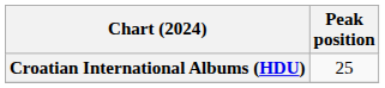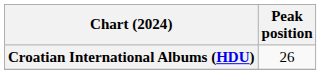Croatian International Albums (HDU) | Peak position: 25 -> 26
